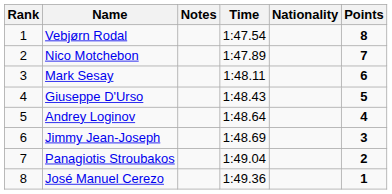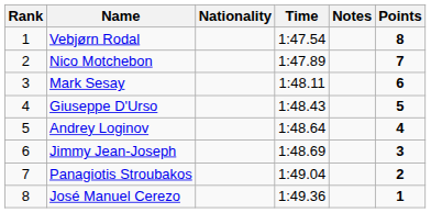columns swapped: Nationality <-> Notes
